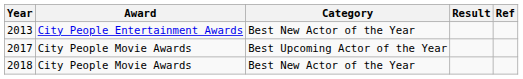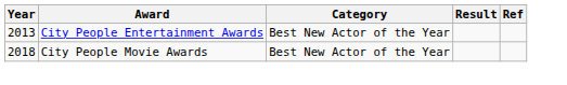- row: 2017 | City People Movie Awards | Best Upcoming Actor of the Year
